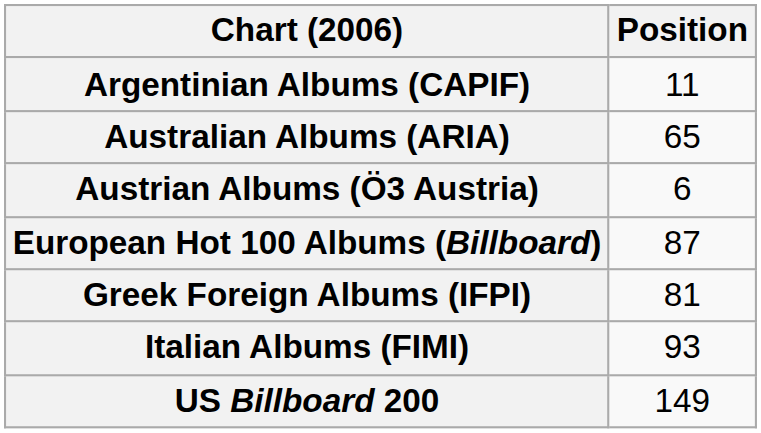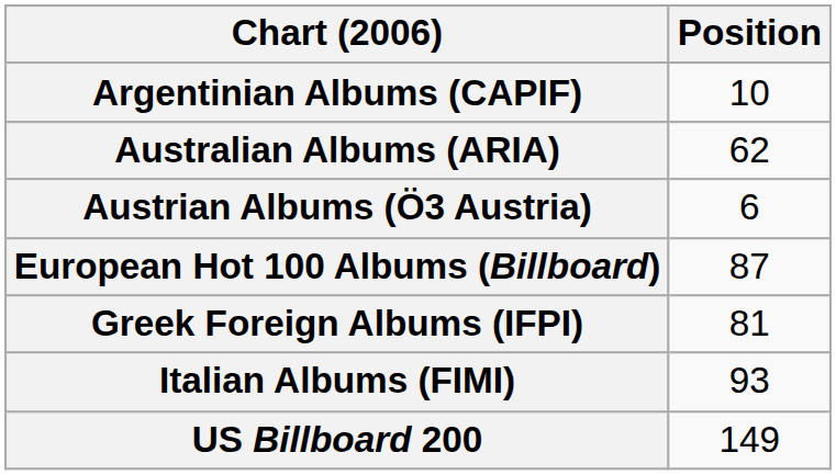Argentinian Albums (CAPIF) | Position: 11 -> 10
Australian Albums (ARIA) | Position: 65 -> 62
